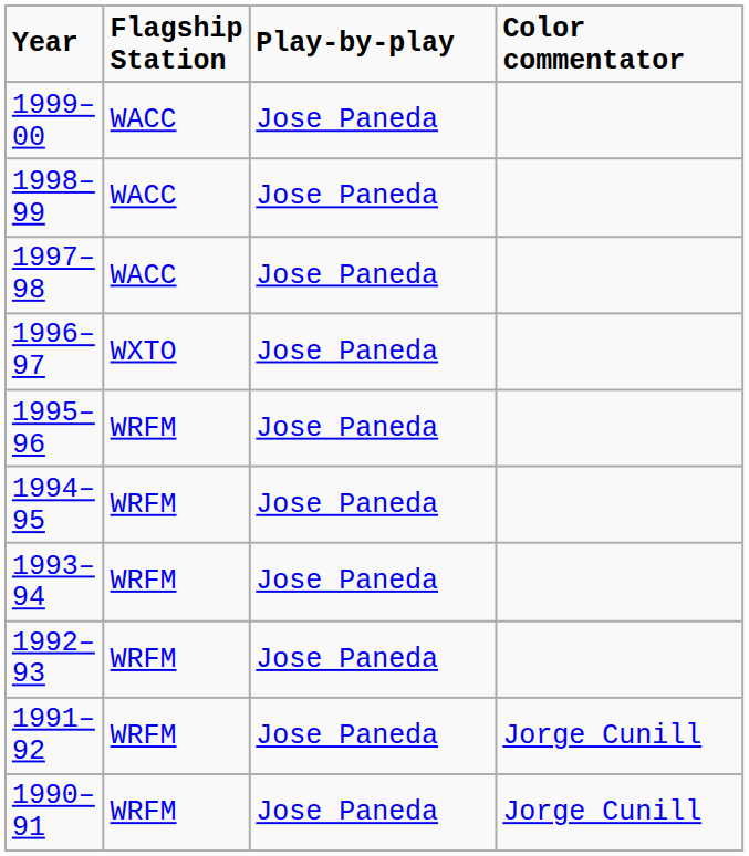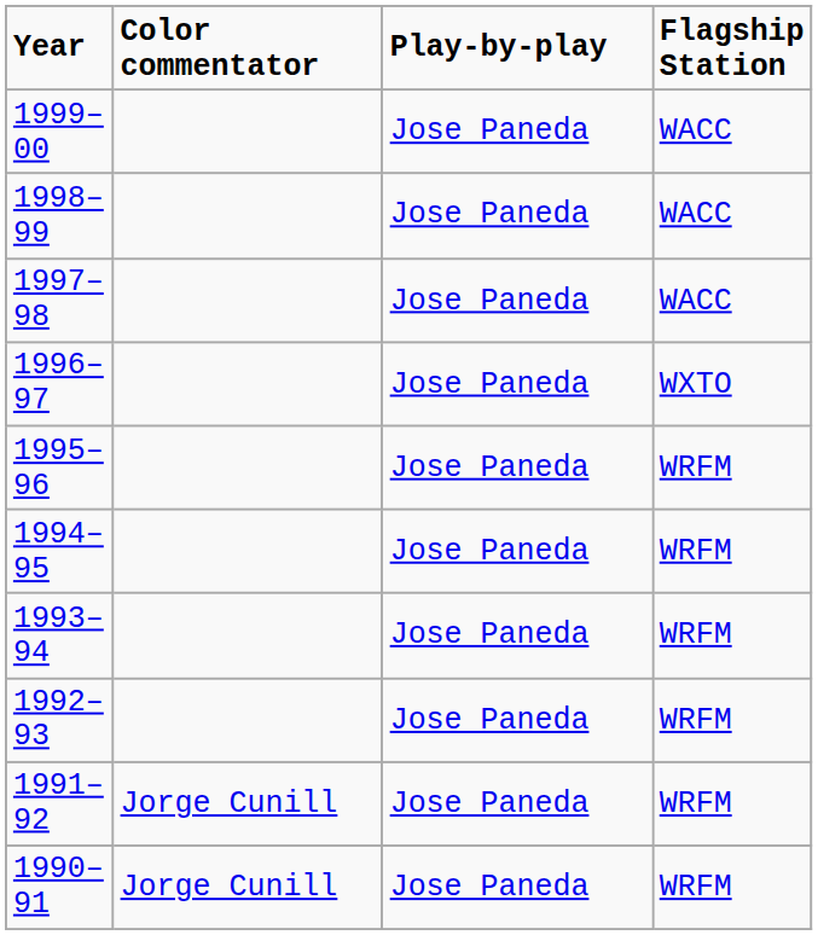columns swapped: Flagship Station <-> Color commentator
